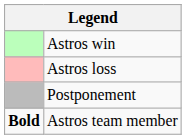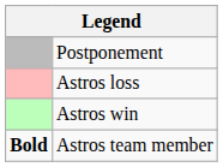rows swapped: Astros win <-> Postponement
